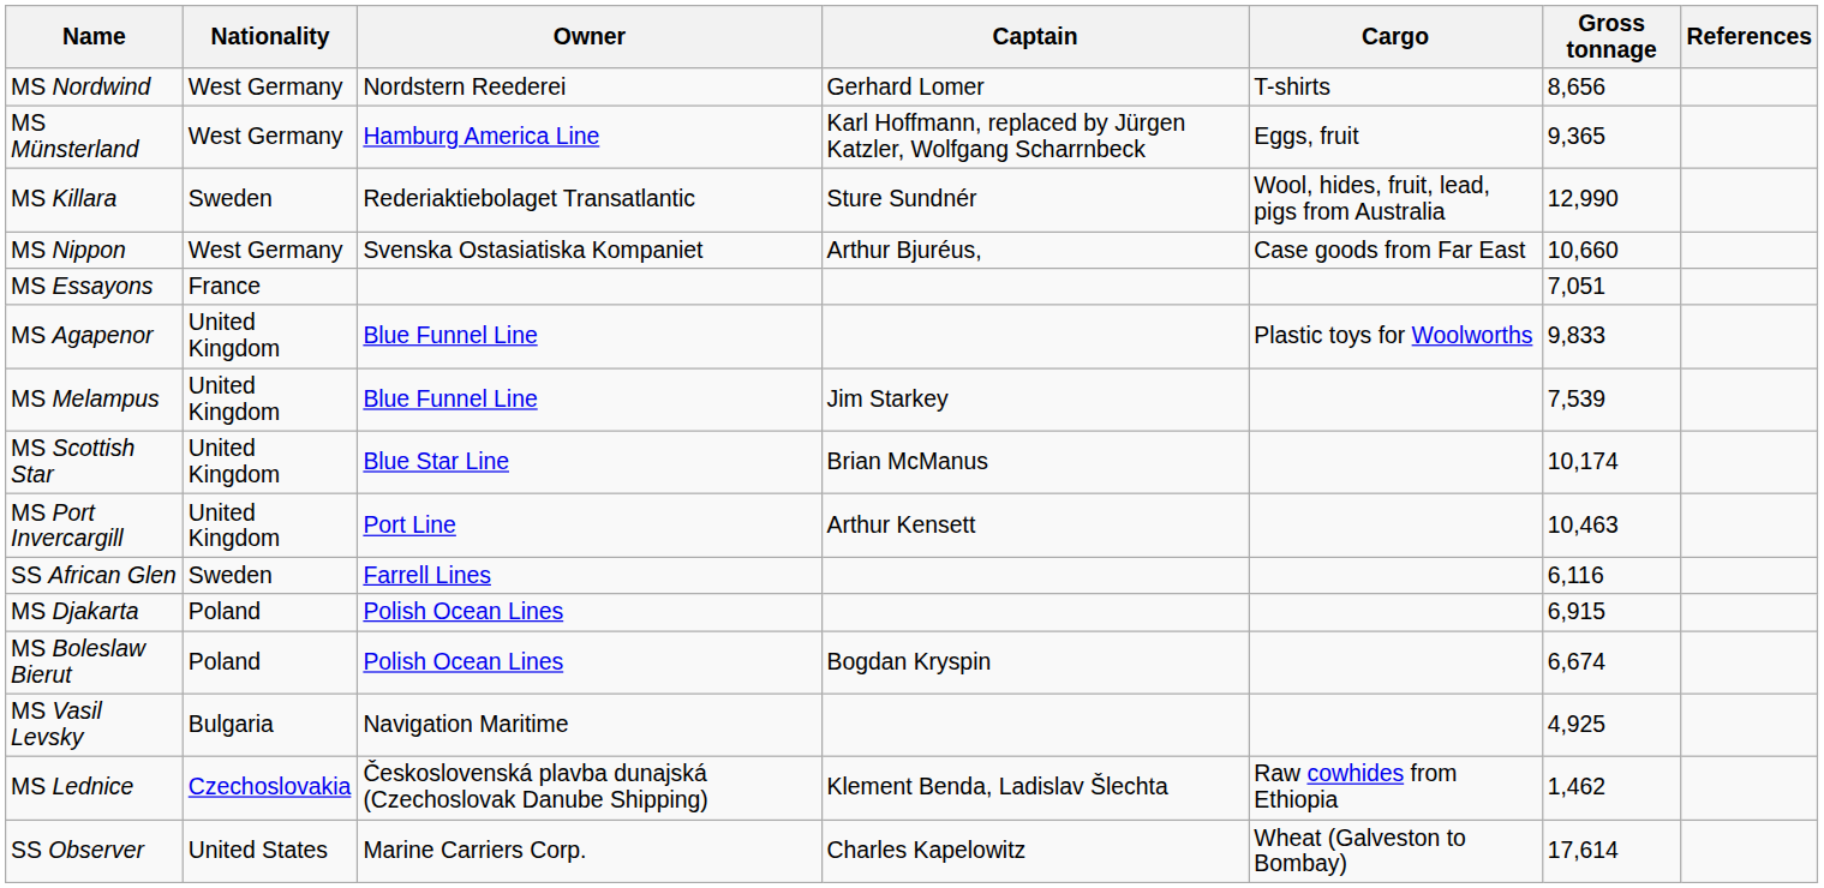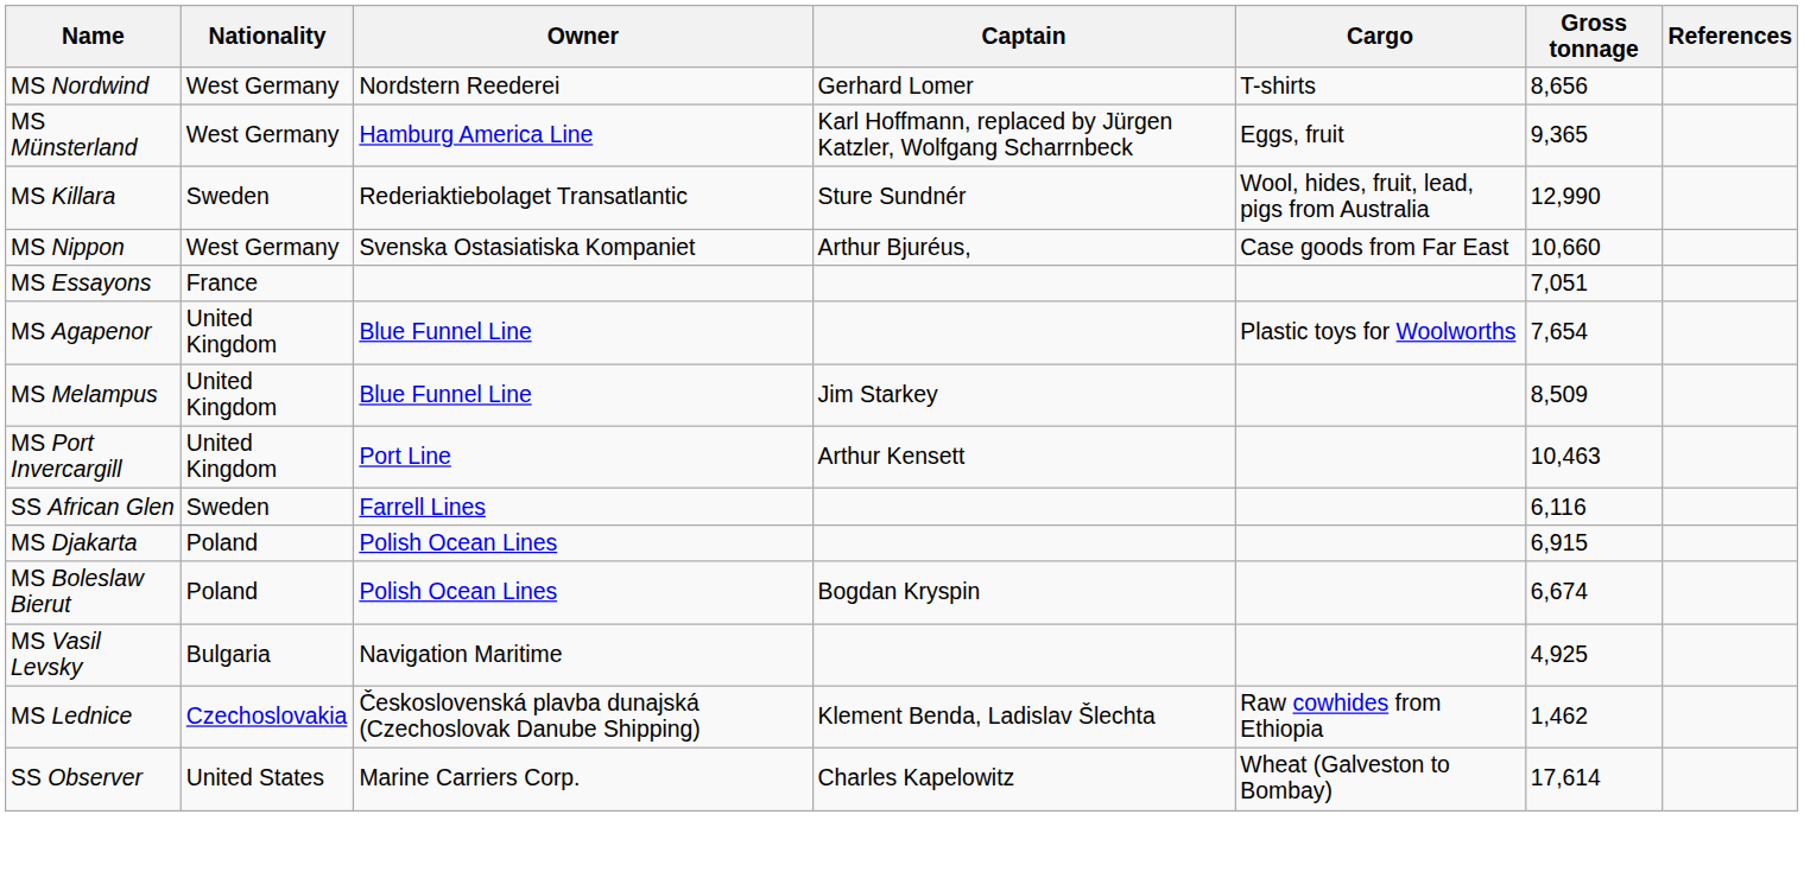MS Agapenor | Gross tonnage: 9,833 -> 7,654
MS Melampus | Gross tonnage: 7,539 -> 8,509
- row: MS Scottish Star | United Kingdom | Blue Star Line | Brian McManus | 10,174
